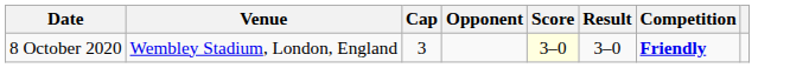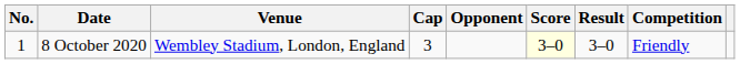+ column: No. | 1
8 October 2020 | Competition: bold -> normal
